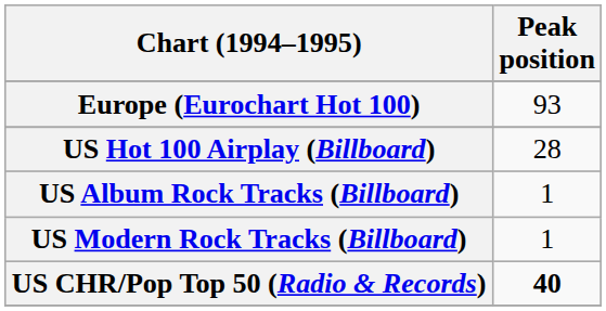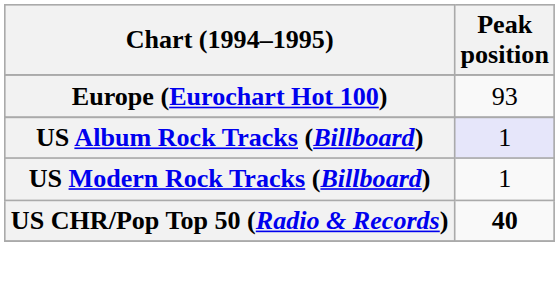- row: US Hot 100 Airplay (Billboard) | 28
US Album Rock Tracks (Billboard) | Peak position: no background -> lavender background
